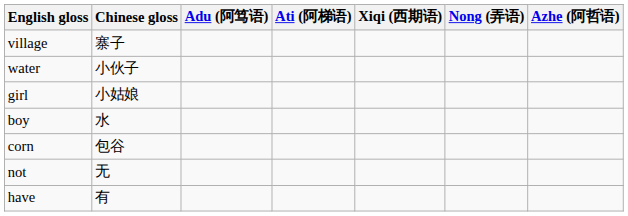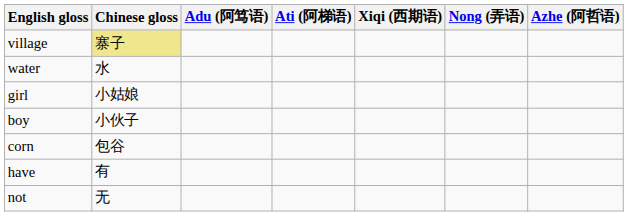village | Chinese gloss: no background -> khaki background
water | Chinese gloss: 小伙子 -> 水
boy | Chinese gloss: 水 -> 小伙子
rows swapped: have <-> not
